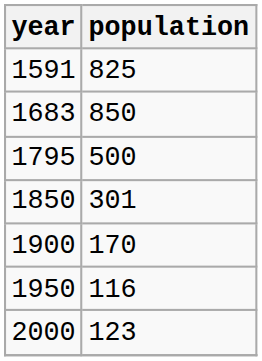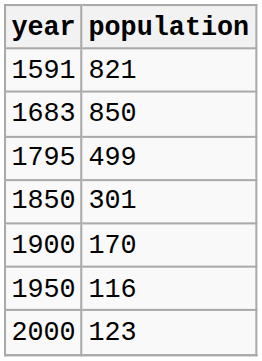1591 | population: 825 -> 821
1795 | population: 500 -> 499
